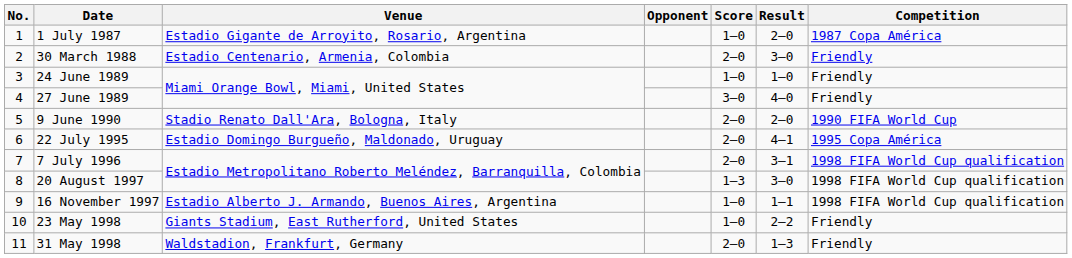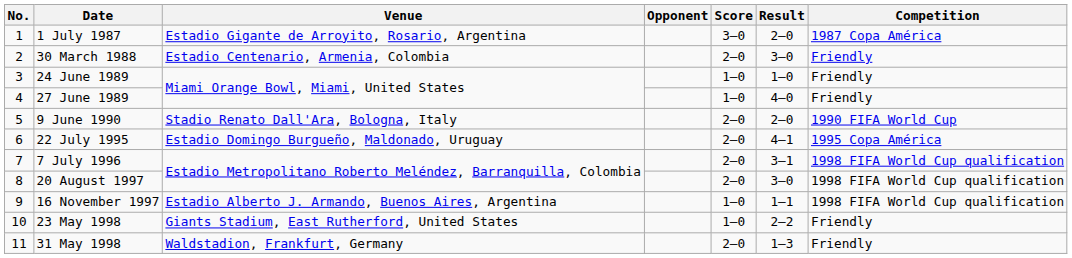1 July 1987 | Score: 1–0 -> 3–0
27 June 1989 | Score: 3–0 -> 1–0
20 August 1997 | Score: 1–3 -> 2–0
